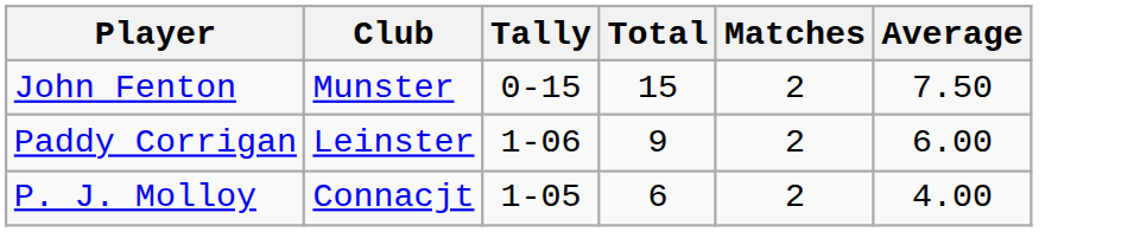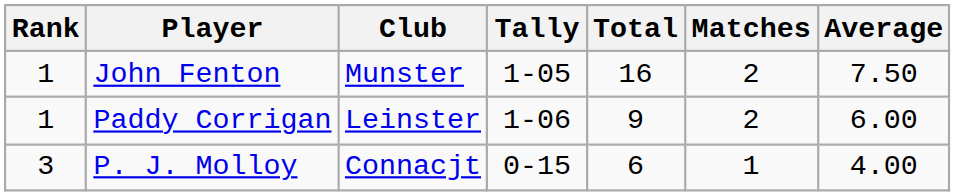+ column: Rank | 1 | 1 | 3
John Fenton | Tally: 0-15 -> 1-05
John Fenton | Total: 15 -> 16
P. J. Molloy | Tally: 1-05 -> 0-15
P. J. Molloy | Matches: 2 -> 1
